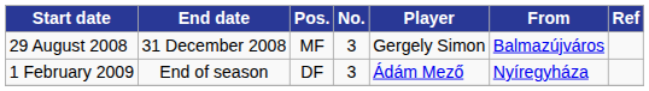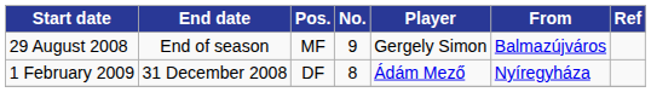29 August 2008 | End date: 31 December 2008 -> End of season
29 August 2008 | No.: 3 -> 9
1 February 2009 | End date: End of season -> 31 December 2008
1 February 2009 | No.: 3 -> 8
